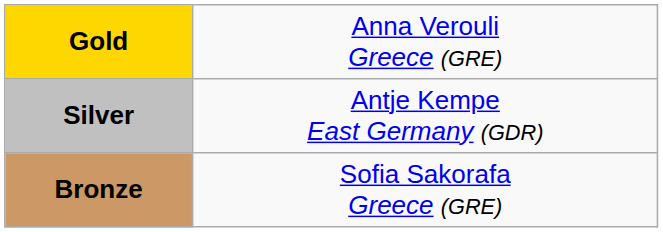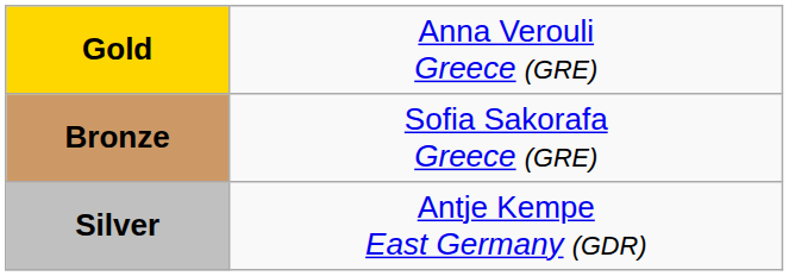rows swapped: Silver <-> Bronze
